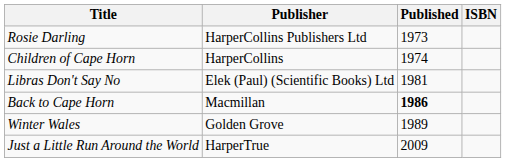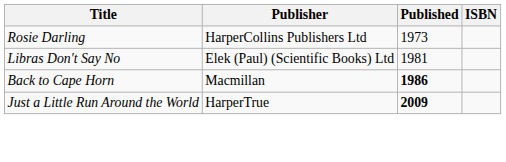- row: Children of Cape Horn | HarperCollins | 1974
- row: Winter Wales | Golden Grove | 1989
Just a Little Run Around the World | Published: normal -> bold
